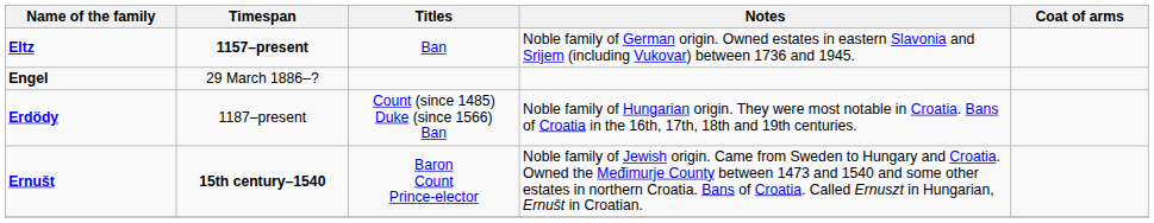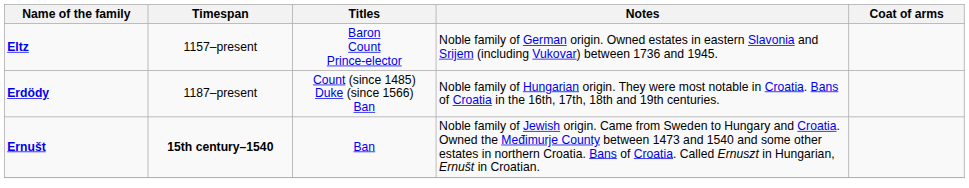Eltz | Timespan: bold -> normal
Eltz | Titles: Ban -> Baron Count Prince-elector
- row: Engel | 29 March 1886–?
Ernušt | Titles: Baron Count Prince-elector -> Ban
